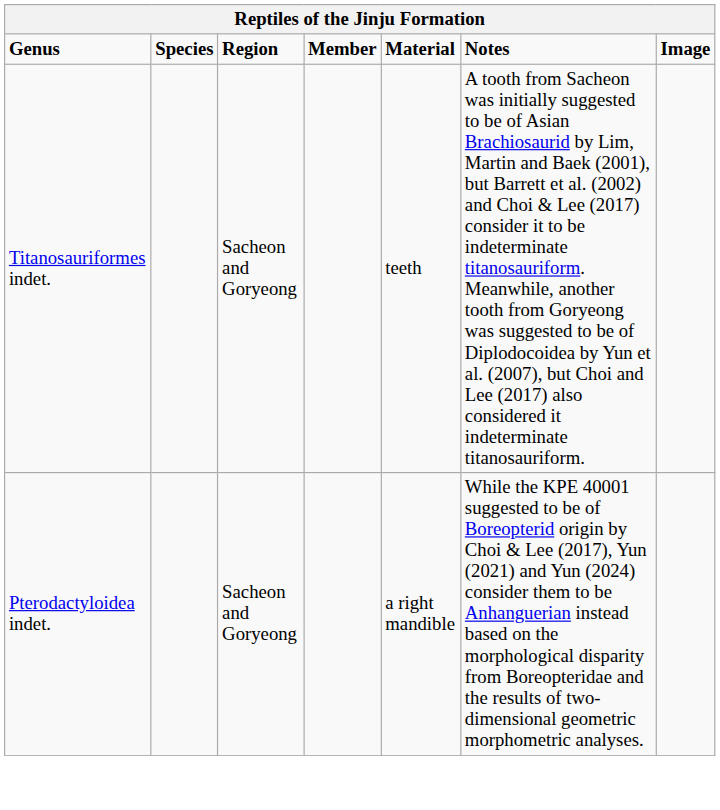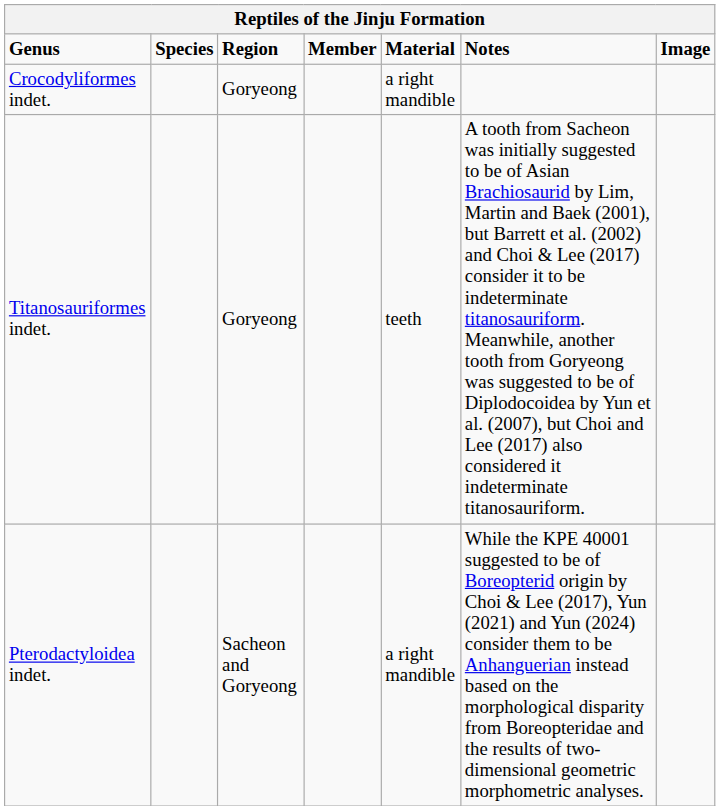+ row: Crocodyliformes indet. | Goryeong | a right mandible
Titanosauriformes indet. | Region: Sacheon and Goryeong -> Goryeong
